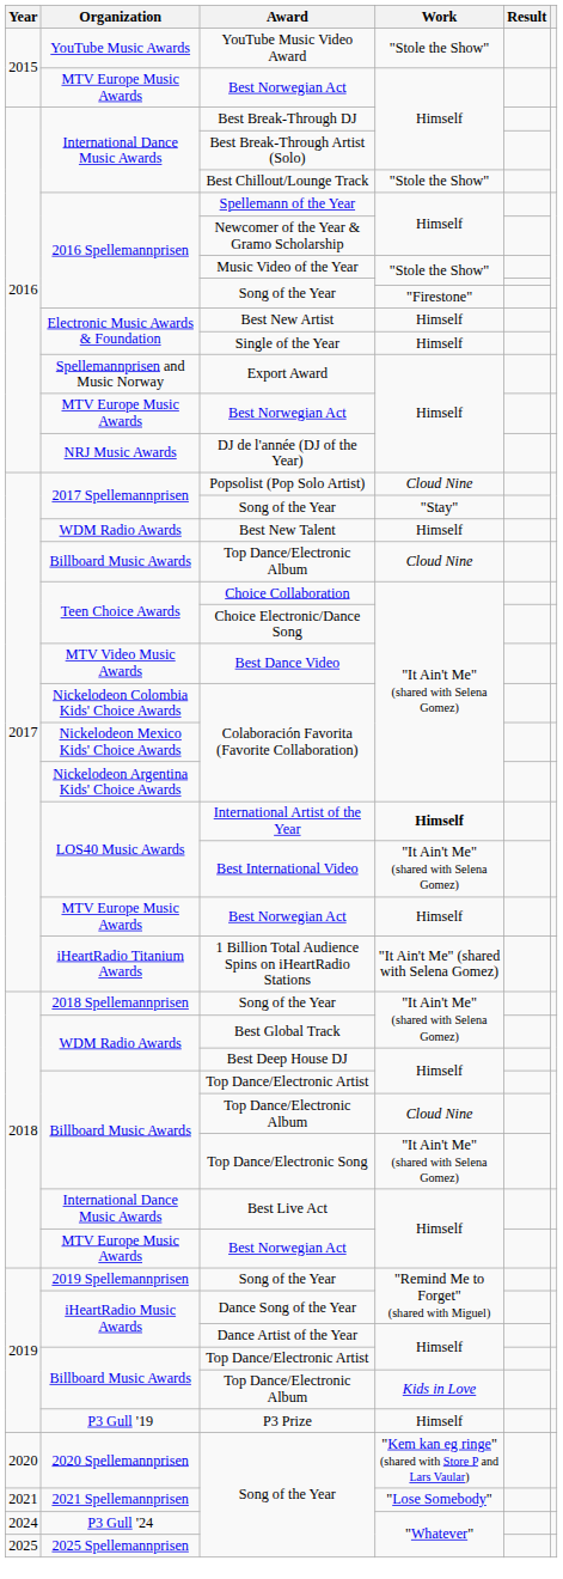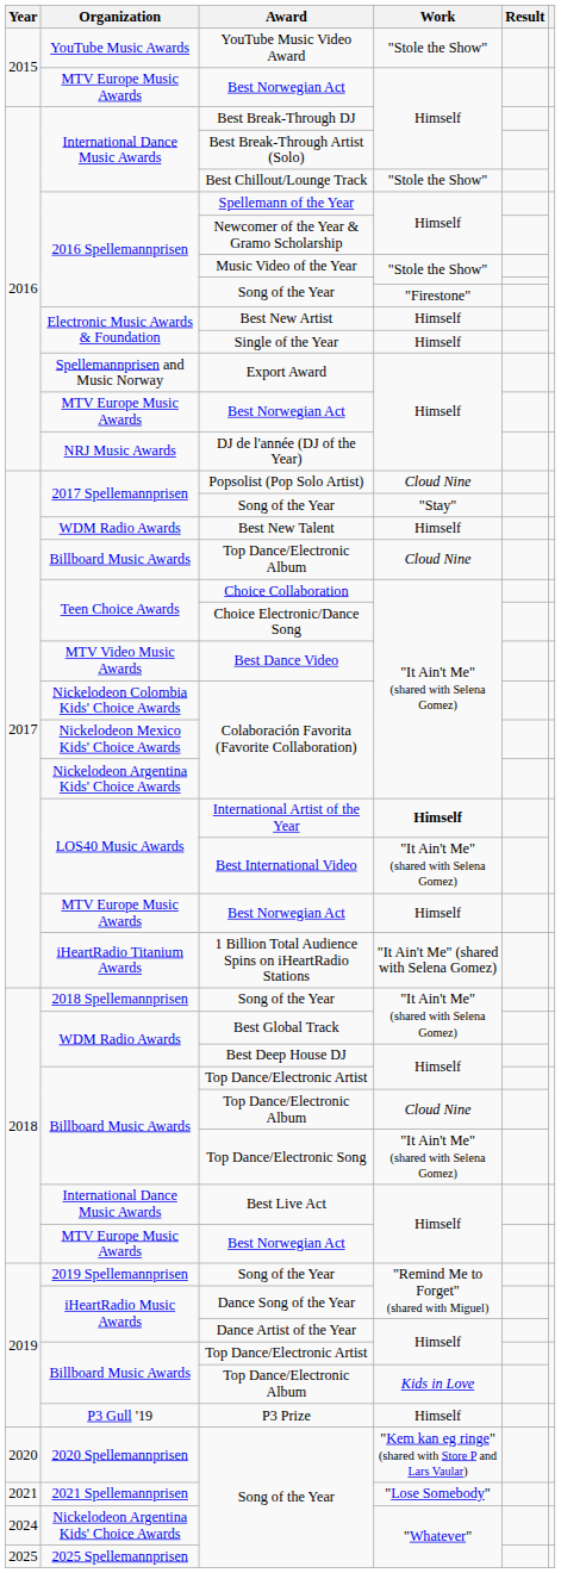2024 / Song of the Year | Organization: P3 Gull '24 -> Nickelodeon Argentina Kids' Choice Awards
